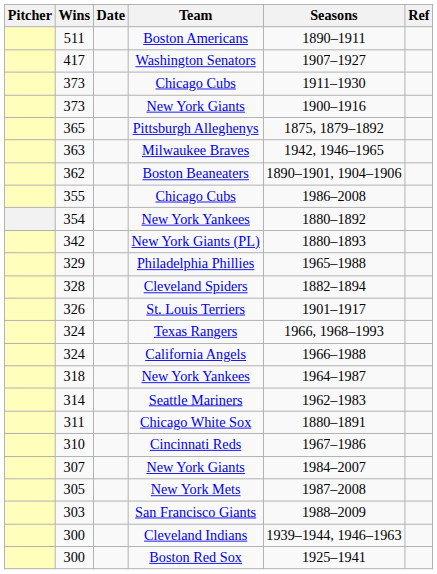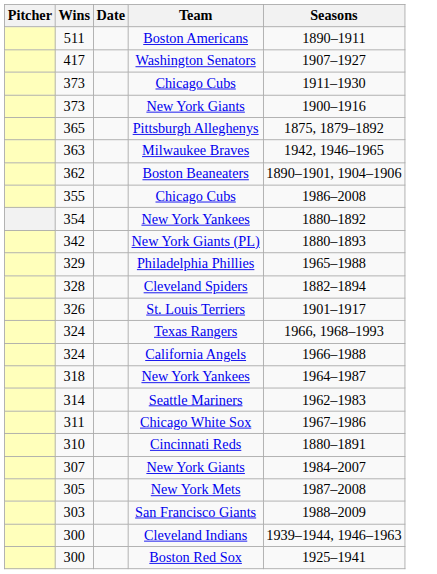- column: Ref
311 | Seasons: 1880–1891 -> 1967–1986
310 | Seasons: 1967–1986 -> 1880–1891
